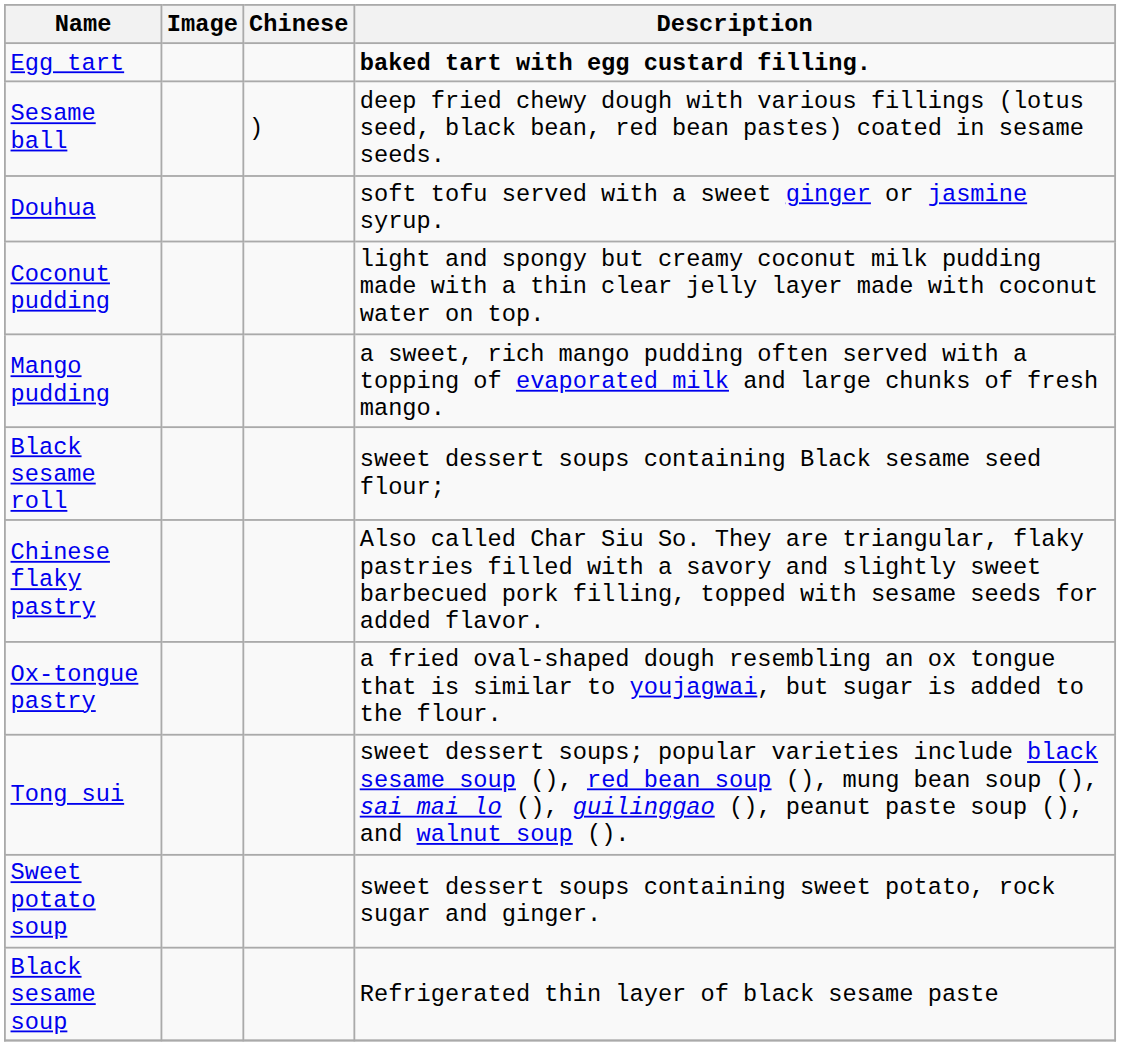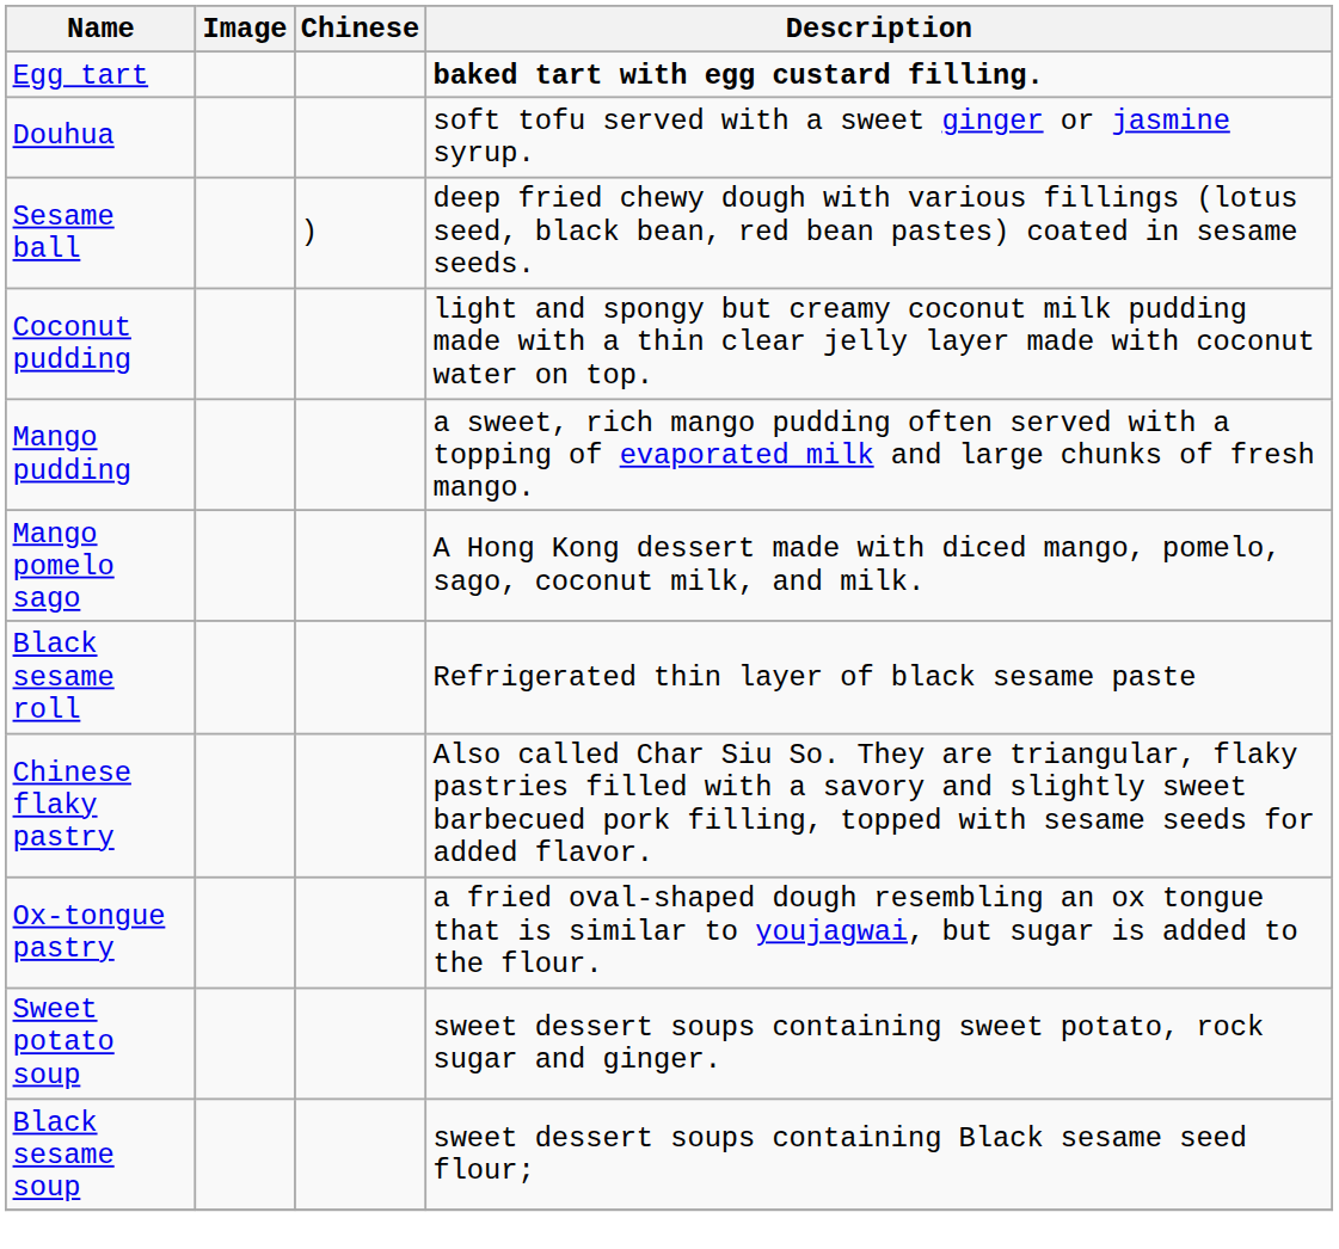rows swapped: Douhua <-> Sesame ball
+ row: Mango pomelo sago | A Hong Kong dessert made with diced mango, pomelo, sago, coconut milk, and milk.
Black sesame roll | Description: sweet dessert soups containing Black sesame seed flour; -> Refrigerated thin layer of black sesame paste
- row: Tong sui | sweet dessert soups; popular varieties include black sesame soup (), red bean soup (), mung bean soup (), sai mai lo (), guilinggao (), peanut paste soup (), and walnut soup ().
Black sesame soup | Description: Refrigerated thin layer of black sesame paste -> sweet dessert soups containing Black sesame seed flour;
